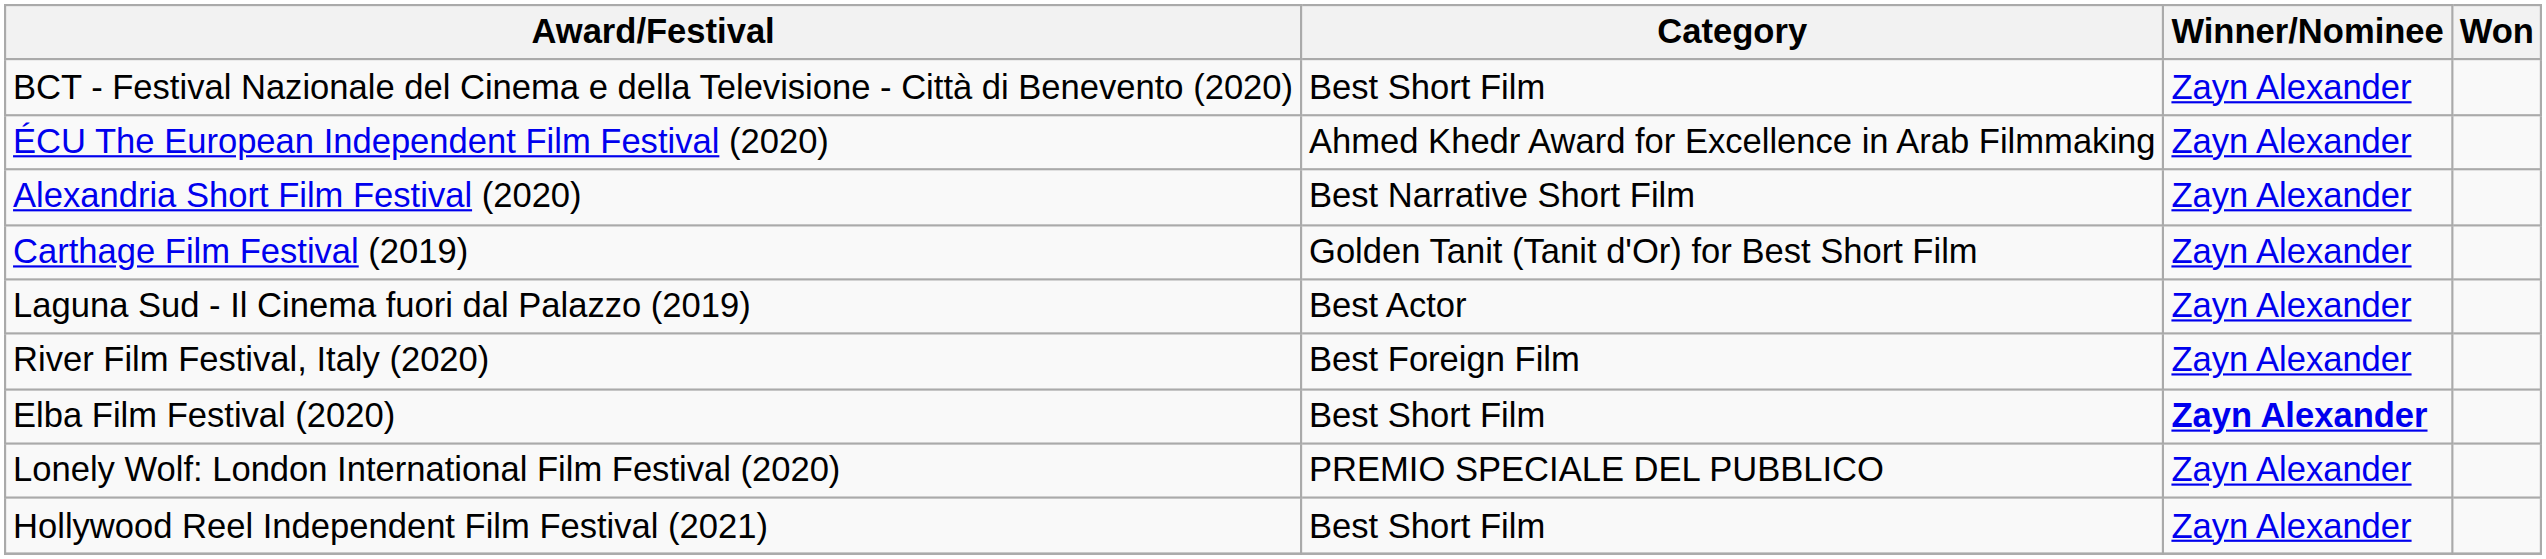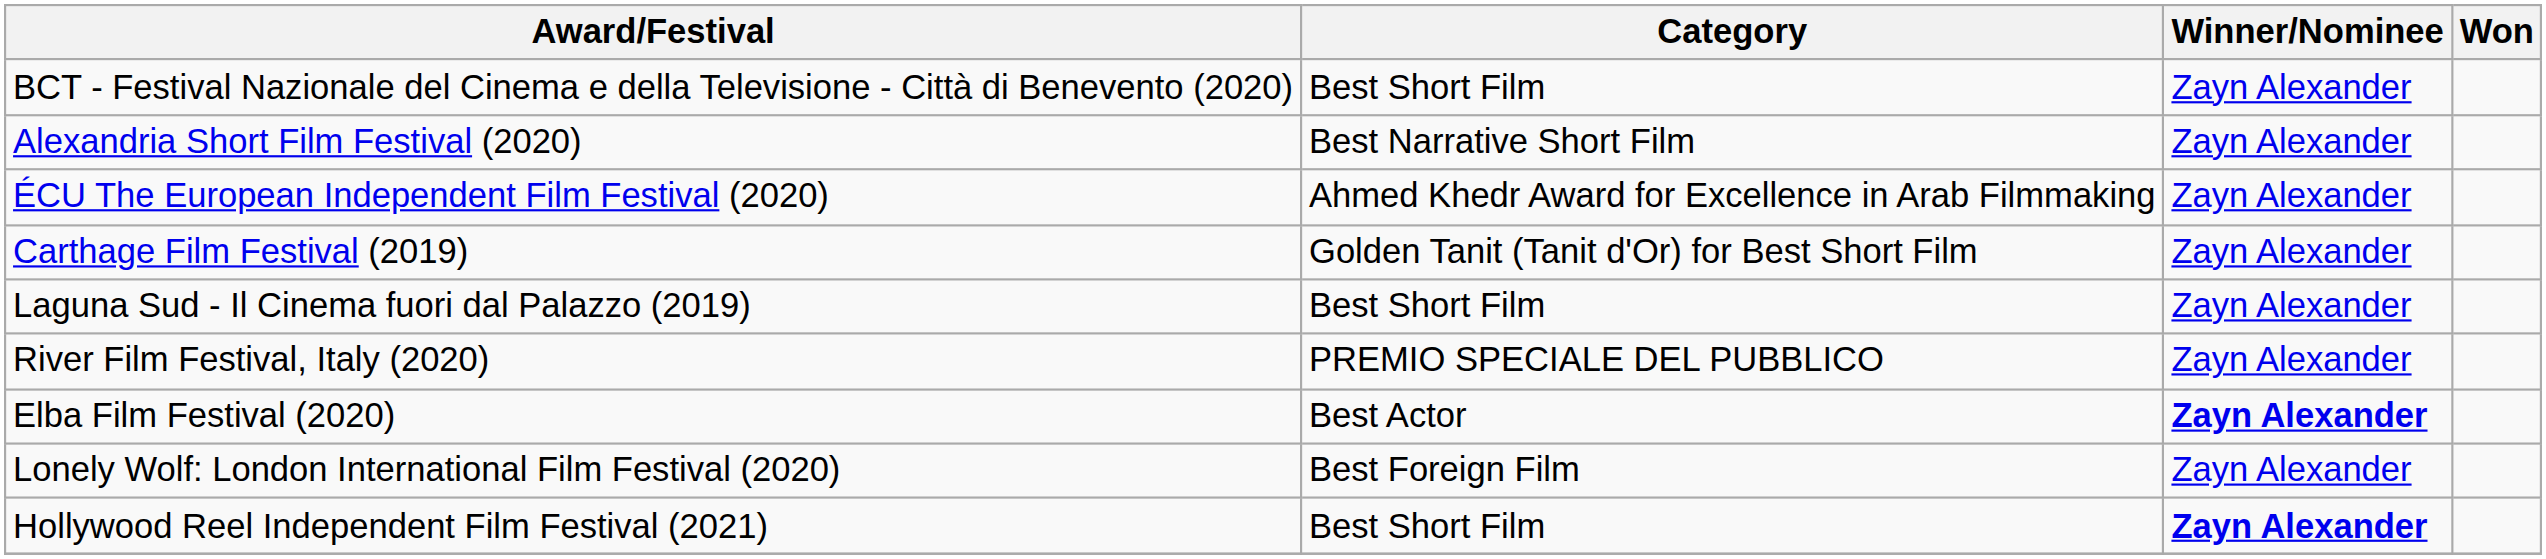rows swapped: Alexandria Short Film Festival (2020) <-> ÉCU The European Independent Film Festival (2020)
Laguna Sud - Il Cinema fuori dal Palazzo (2019) | Category: Best Actor -> Best Short Film
River Film Festival, Italy (2020) | Category: Best Foreign Film -> PREMIO SPECIALE DEL PUBBLICO
Elba Film Festival (2020) | Category: Best Short Film -> Best Actor
Lonely Wolf: London International Film Festival (2020) | Category: PREMIO SPECIALE DEL PUBBLICO -> Best Foreign Film
Hollywood Reel Independent Film Festival (2021) | Winner/Nominee: normal -> bold
